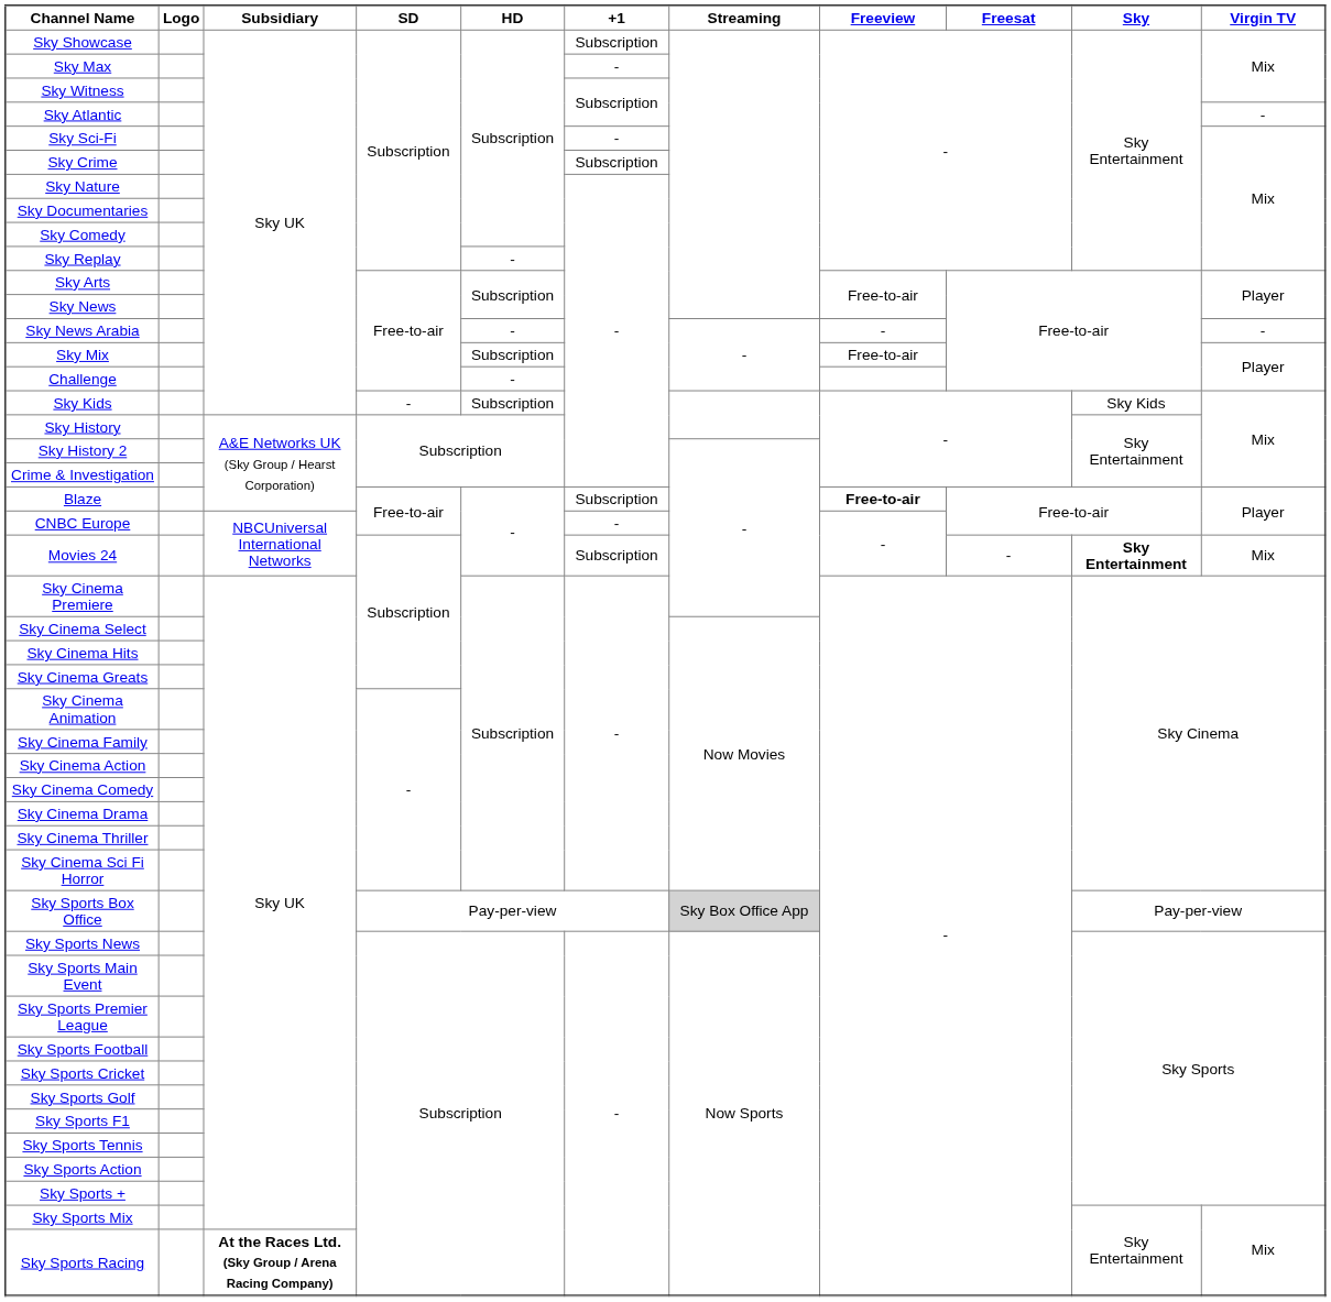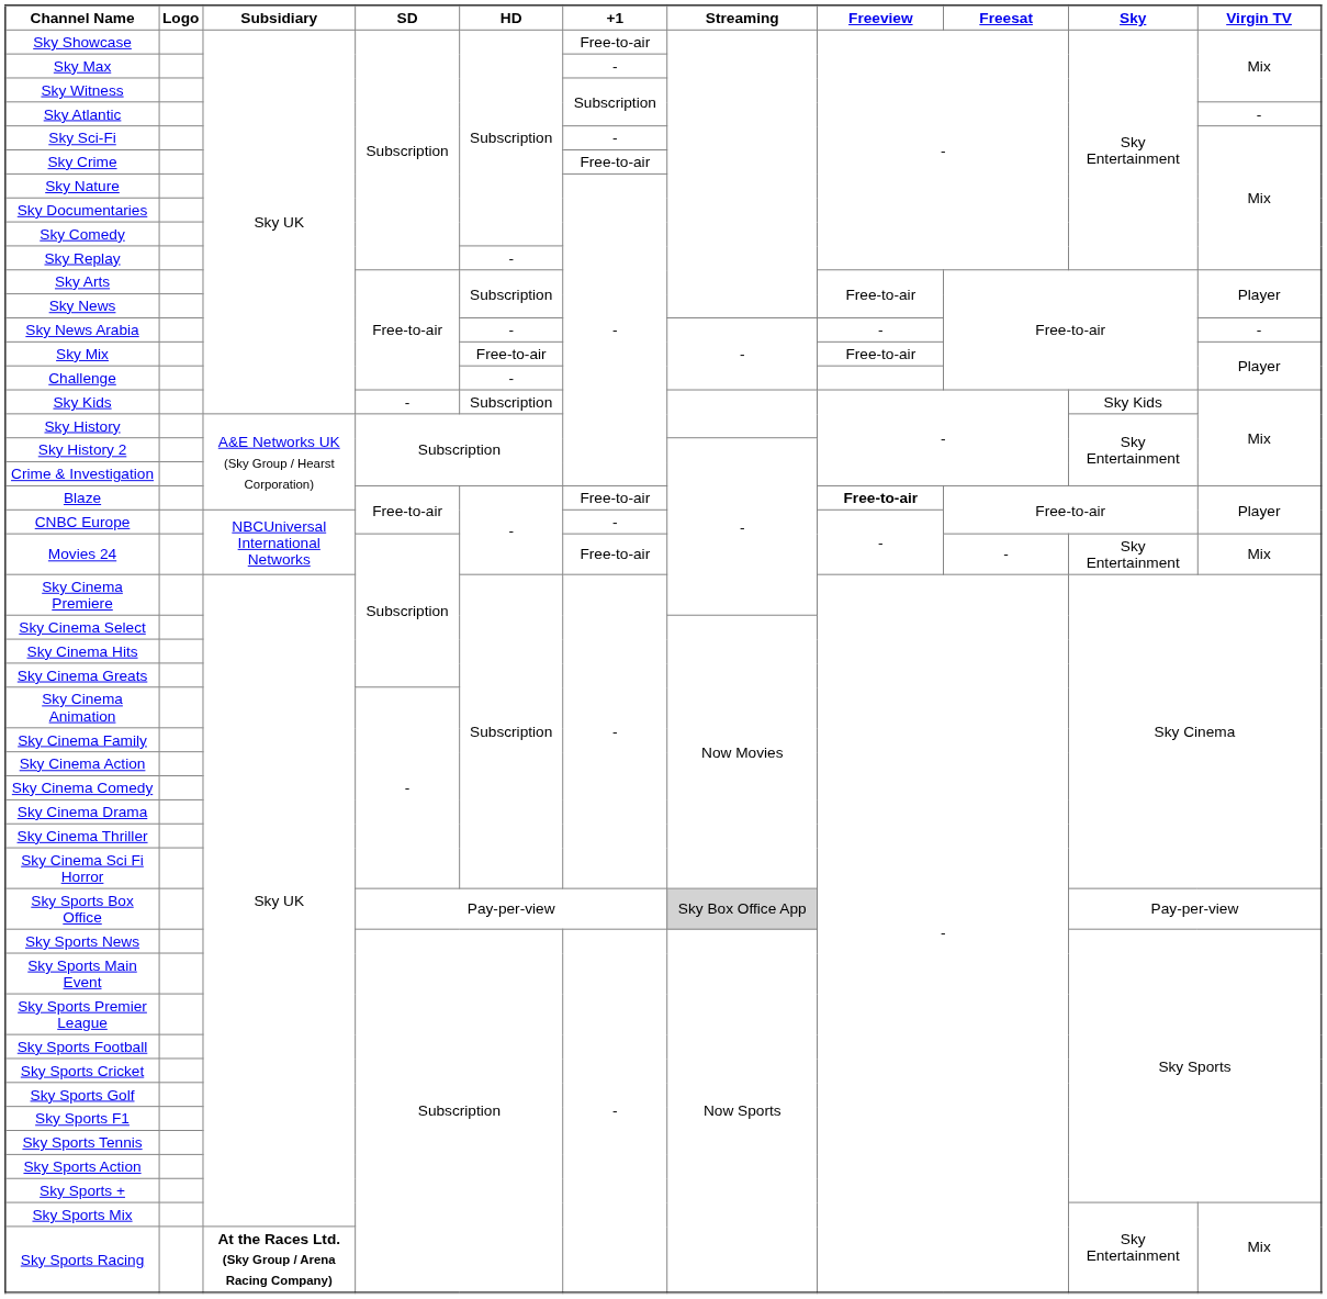Sky Showcase | +1: Subscription -> Free-to-air
Sky Crime | +1: Subscription -> Free-to-air
Sky Mix | HD: Subscription -> Free-to-air
Blaze | +1: Subscription -> Free-to-air
Movies 24 | +1: Subscription -> Free-to-air
Movies 24 | Sky: bold -> normal
